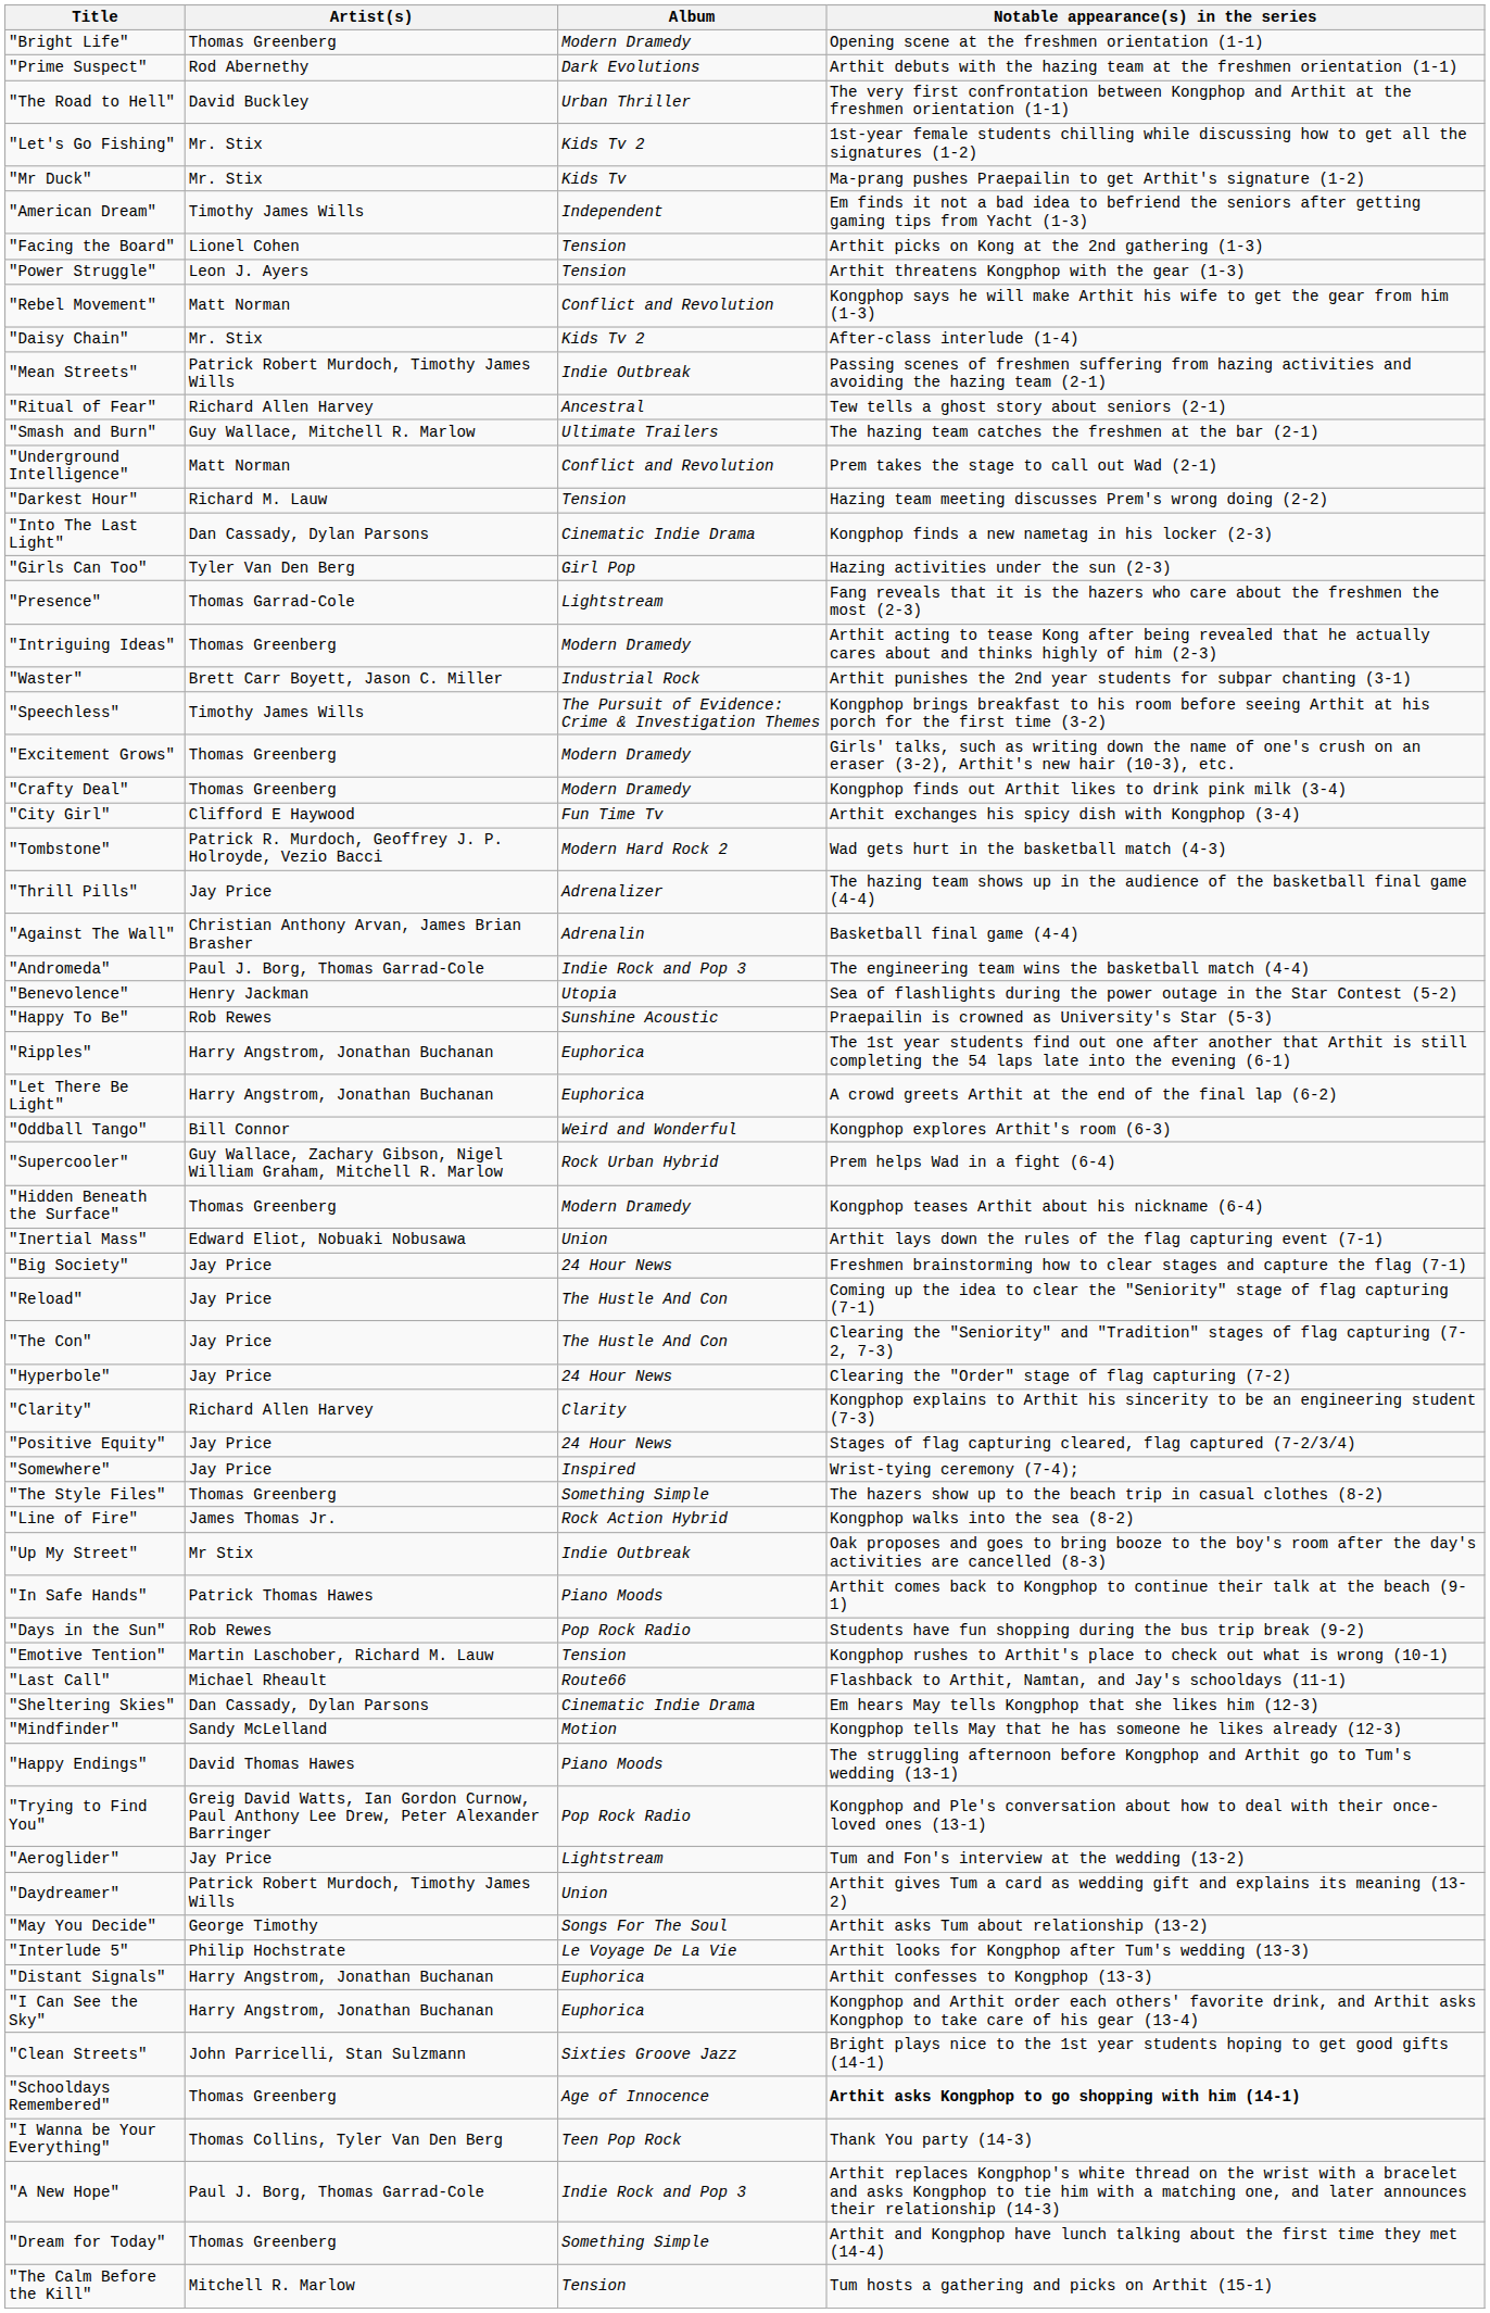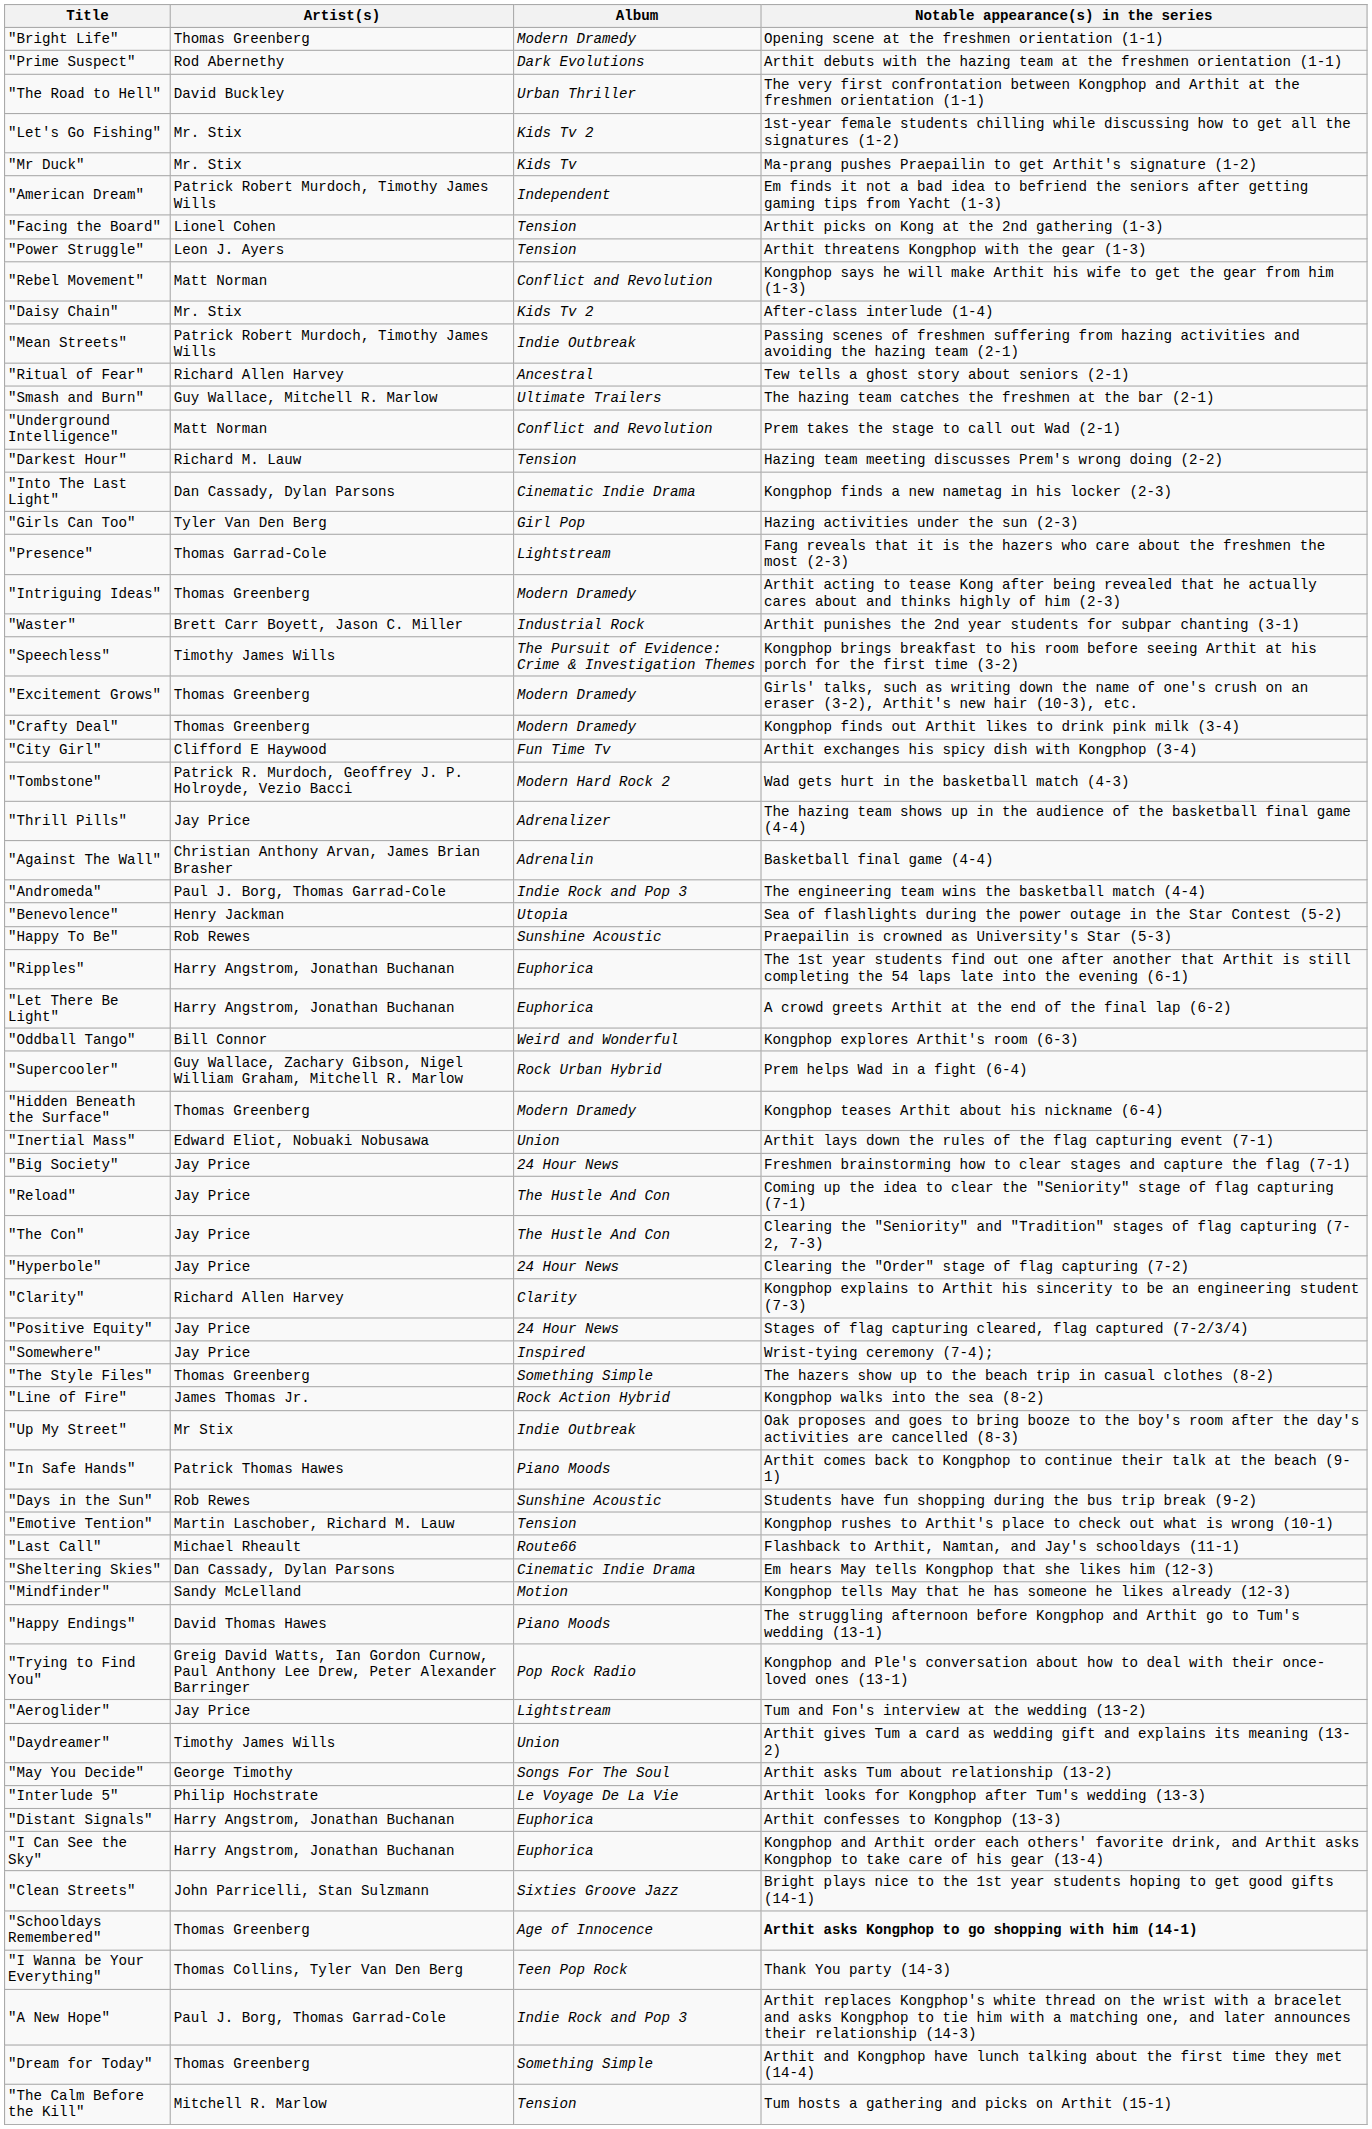"American Dream" | Artist(s): Timothy James Wills -> Patrick Robert Murdoch, Timothy James Wills
"Days in the Sun" | Album: Pop Rock Radio -> Sunshine Acoustic
"Daydreamer" | Artist(s): Patrick Robert Murdoch, Timothy James Wills -> Timothy James Wills
